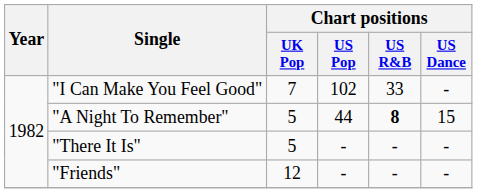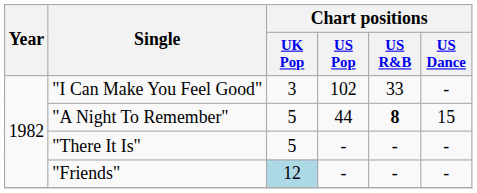"I Can Make You Feel Good" | Chart positions / UK Pop: 7 -> 3
"Friends" | Chart positions / UK Pop: no background -> lightblue background
